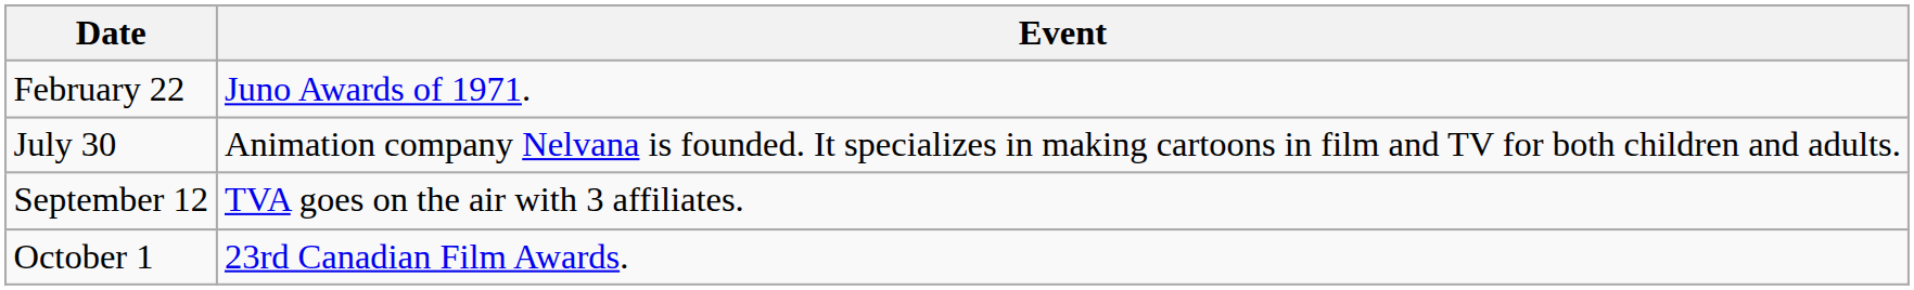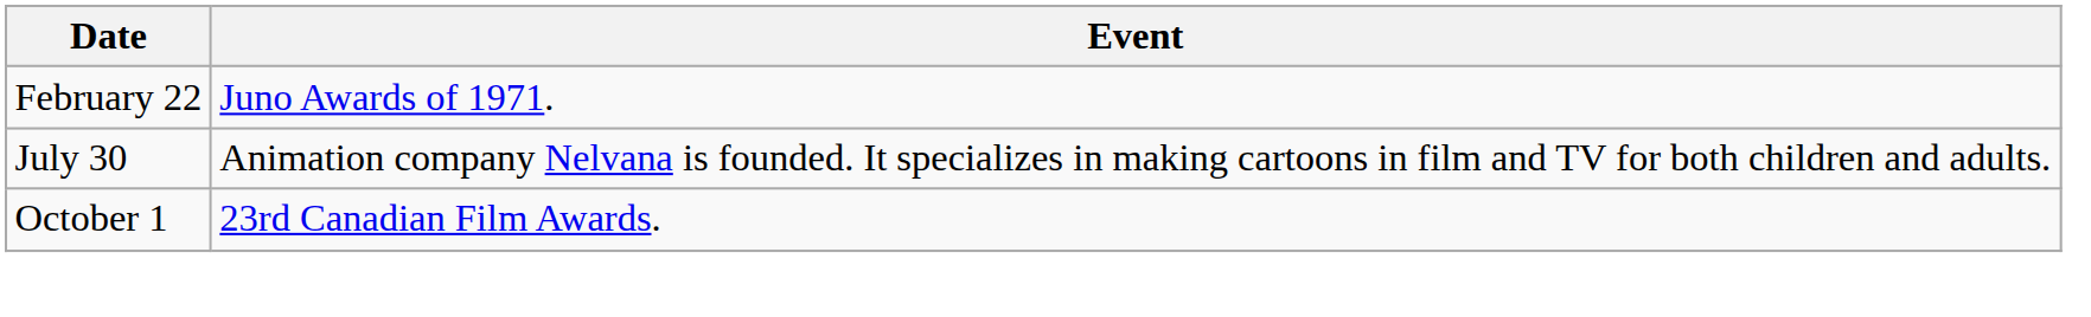- row: September 12 | TVA goes on the air with 3 affiliates.
